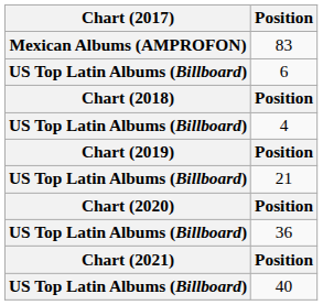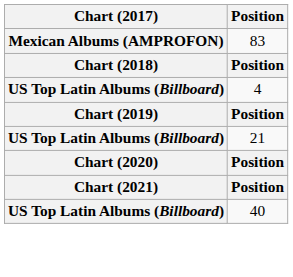- row: US Top Latin Albums (Billboard) | 6
- row: US Top Latin Albums (Billboard) | 36
